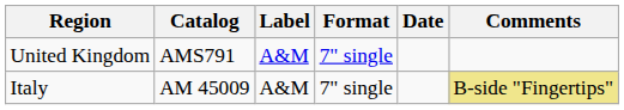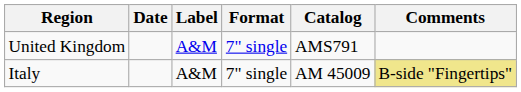columns swapped: Date <-> Catalog
